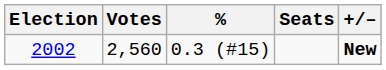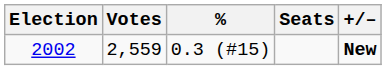2002 | Votes: 2,560 -> 2,559
